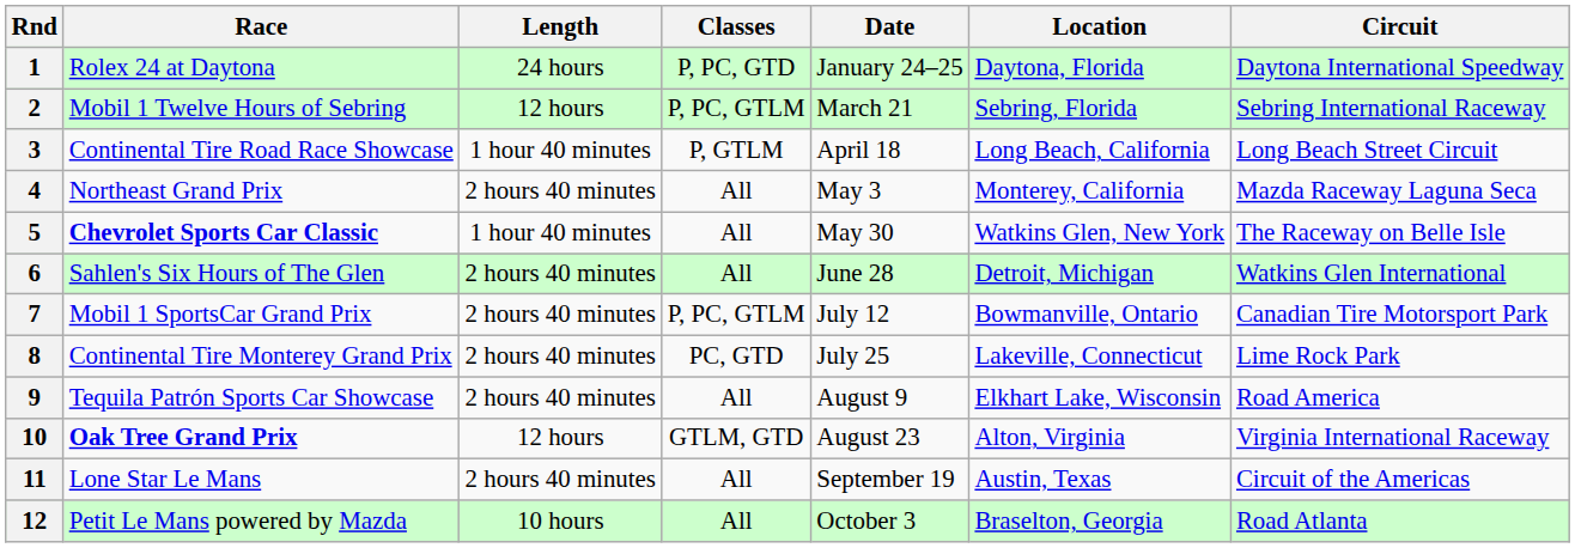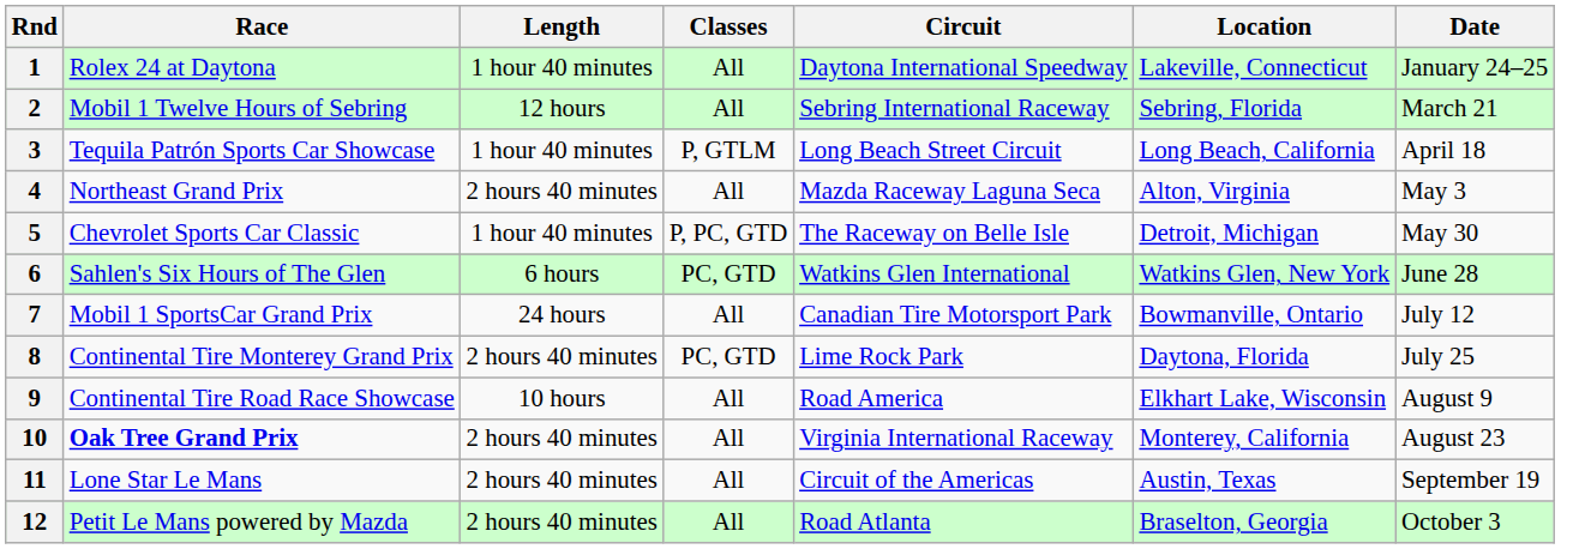columns swapped: Circuit <-> Date
1 | Length: 24 hours -> 1 hour 40 minutes
1 | Classes: P, PC, GTD -> All
1 | Location: Daytona, Florida -> Lakeville, Connecticut
2 | Classes: P, PC, GTLM -> All
3 | Race: Continental Tire Road Race Showcase -> Tequila Patrón Sports Car Showcase
4 | Location: Monterey, California -> Alton, Virginia
5 | Race: bold -> normal
5 | Classes: All -> P, PC, GTD
5 | Location: Watkins Glen, New York -> Detroit, Michigan
6 | Length: 2 hours 40 minutes -> 6 hours
6 | Classes: All -> PC, GTD
6 | Location: Detroit, Michigan -> Watkins Glen, New York
7 | Length: 2 hours 40 minutes -> 24 hours
7 | Classes: P, PC, GTLM -> All
8 | Location: Lakeville, Connecticut -> Daytona, Florida
9 | Race: Tequila Patrón Sports Car Showcase -> Continental Tire Road Race Showcase
9 | Length: 2 hours 40 minutes -> 10 hours
10 | Length: 12 hours -> 2 hours 40 minutes
10 | Classes: GTLM, GTD -> All
10 | Location: Alton, Virginia -> Monterey, California
12 | Length: 10 hours -> 2 hours 40 minutes
